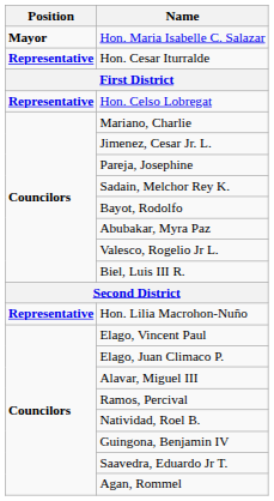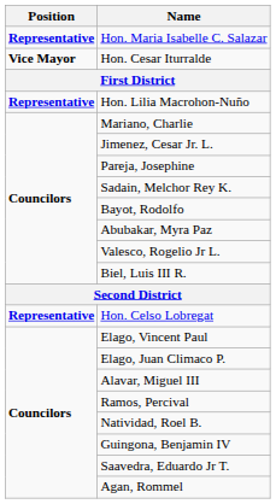Hon. Maria Isabelle C. Salazar | Position: Mayor -> Representative
Hon. Cesar Iturralde | Position: Representative -> Vice Mayor
rows swapped: Hon. Celso Lobregat <-> Hon. Lilia Macrohon-Nuño
